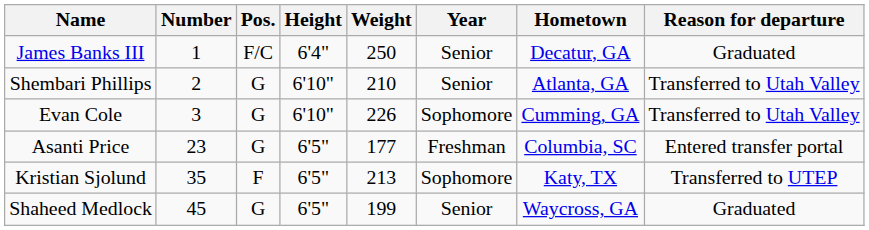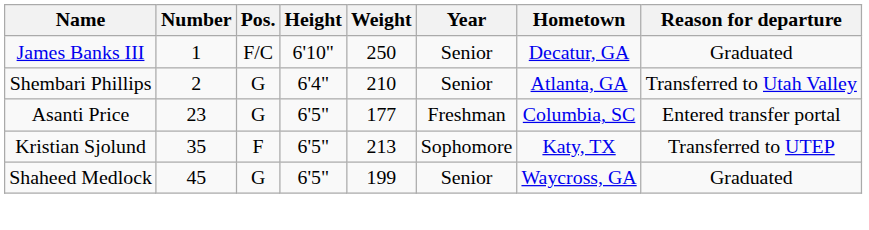James Banks III | Height: 6'4" -> 6'10"
Shembari Phillips | Height: 6'10" -> 6'4"
- row: Evan Cole | 3 | G | 6'10" | 226 | Sophomore | Cumming, GA | Transferred to Utah Valley
